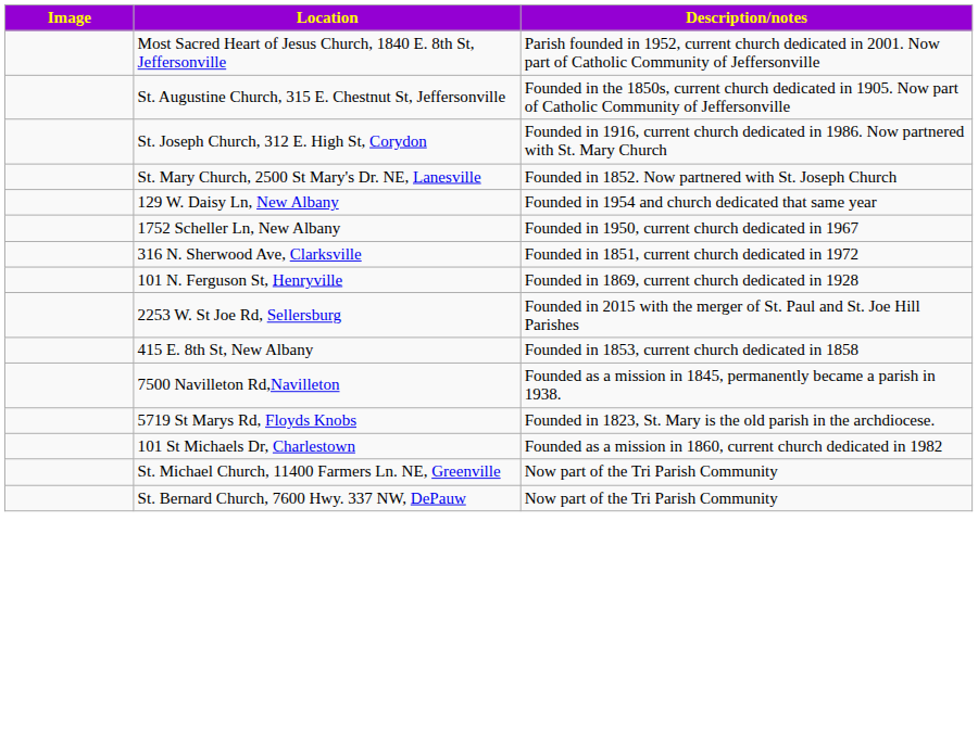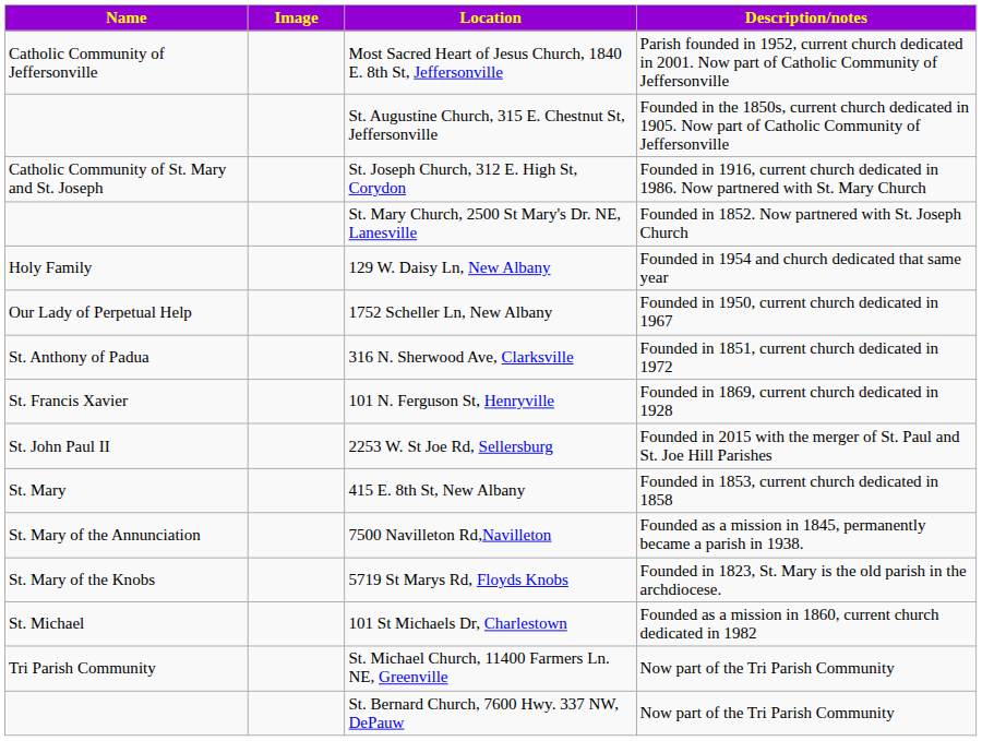+ column: Name | Catholic Community of Jeffersonville | Catholic Community of St. Mary and St. Joseph | Holy Family | Our Lady of Perpetual Help | St. Anthony of Padua | St. Francis Xavier | St. John Paul II | St. Mary | St. Mary of the Annunciation | St. Mary of the Knobs | St. Michael | Tri Parish Community
